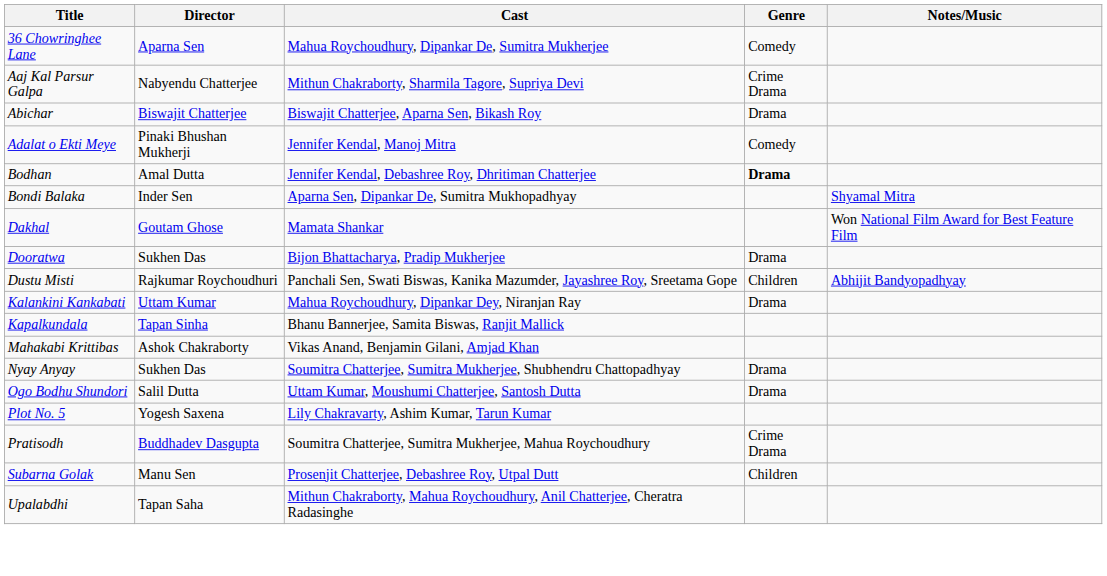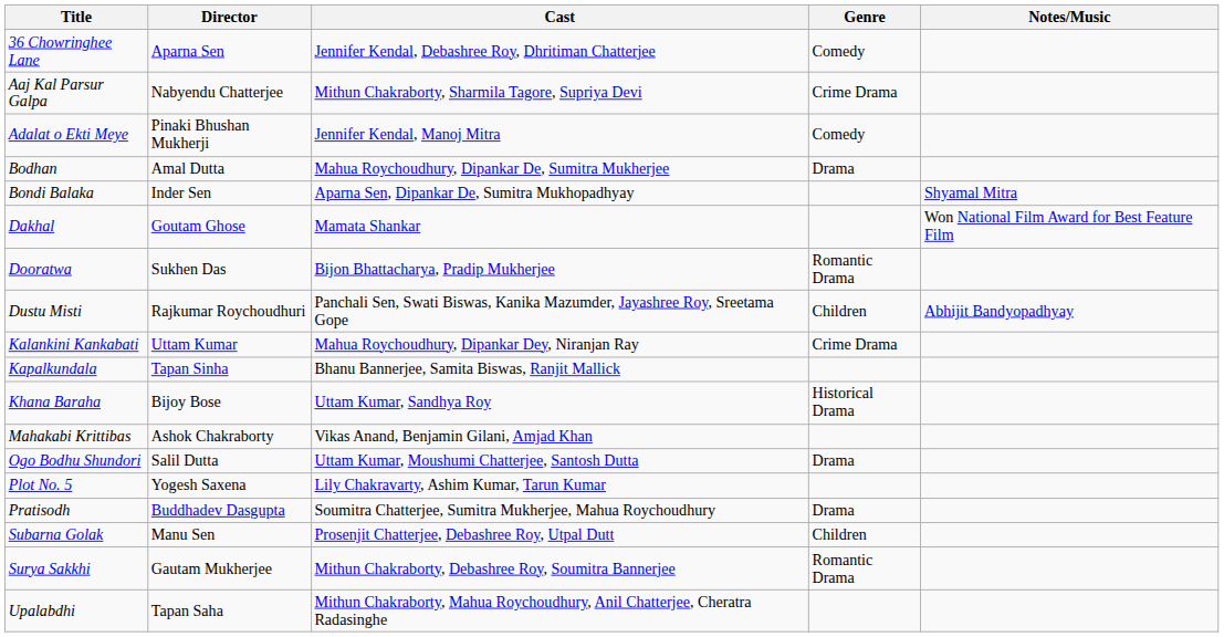36 Chowringhee Lane | Cast: Mahua Roychoudhury, Dipankar De, Sumitra Mukherjee -> Jennifer Kendal, Debashree Roy, Dhritiman Chatterjee
- row: Abichar | Biswajit Chatterjee | Biswajit Chatterjee, Aparna Sen, Bikash Roy | Drama
Bodhan | Cast: Jennifer Kendal, Debashree Roy, Dhritiman Chatterjee -> Mahua Roychoudhury, Dipankar De, Sumitra Mukherjee
Bodhan | Genre: bold -> normal
Dooratwa | Genre: Drama -> Romantic Drama
Kalankini Kankabati | Genre: Drama -> Crime Drama
+ row: Khana Baraha | Bijoy Bose | Uttam Kumar, Sandhya Roy | Historical Drama
- row: Nyay Anyay | Sukhen Das | Soumitra Chatterjee, Sumitra Mukherjee, Shubhendru Chattopadhyay | Drama
Pratisodh | Genre: Crime Drama -> Drama
+ row: Surya Sakkhi | Gautam Mukherjee | Mithun Chakraborty, Debashree Roy, Soumitra Bannerjee | Romantic Drama
